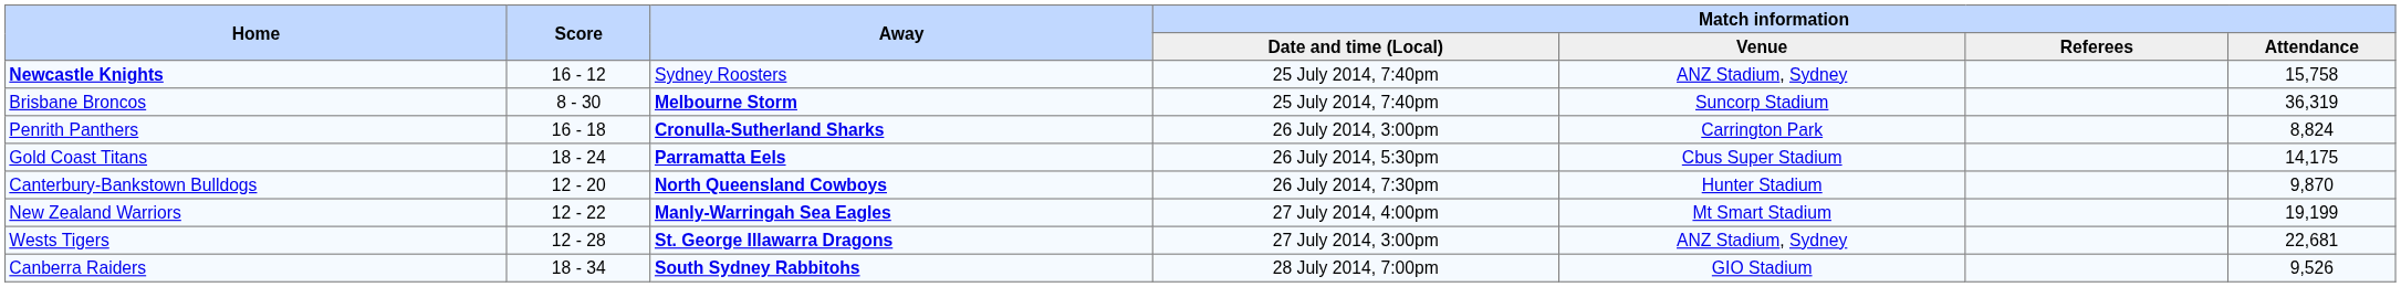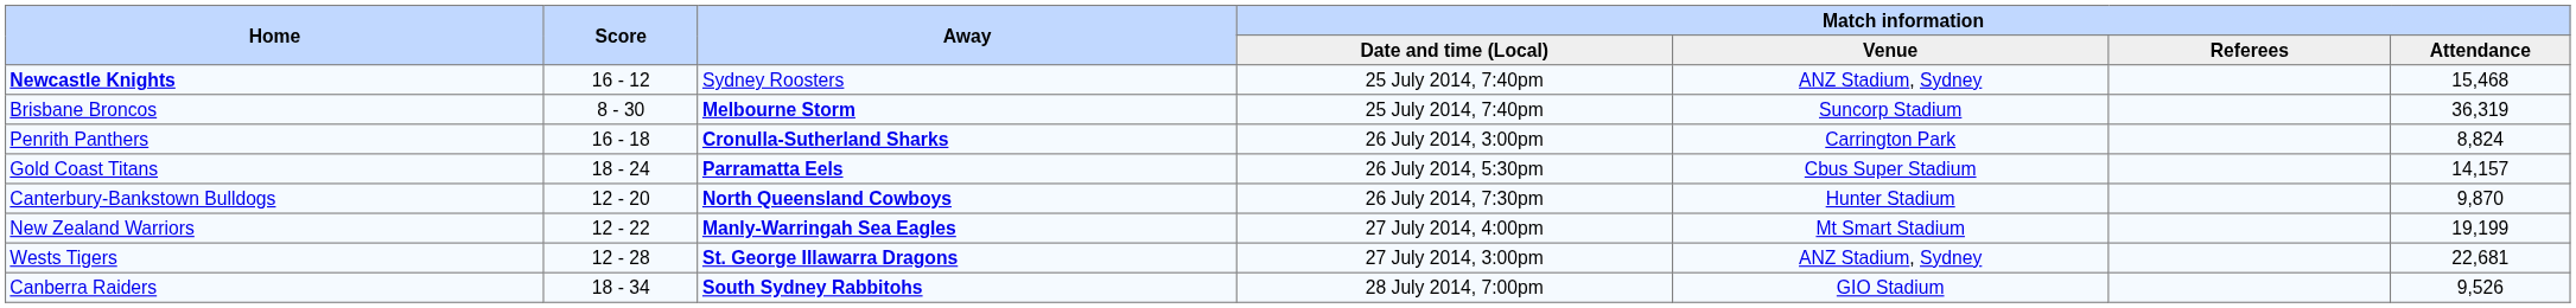Newcastle Knights | Match information / Attendance: 15,758 -> 15,468
Gold Coast Titans | Match information / Attendance: 14,175 -> 14,157
